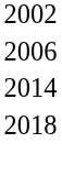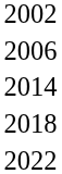+ row: 2022
